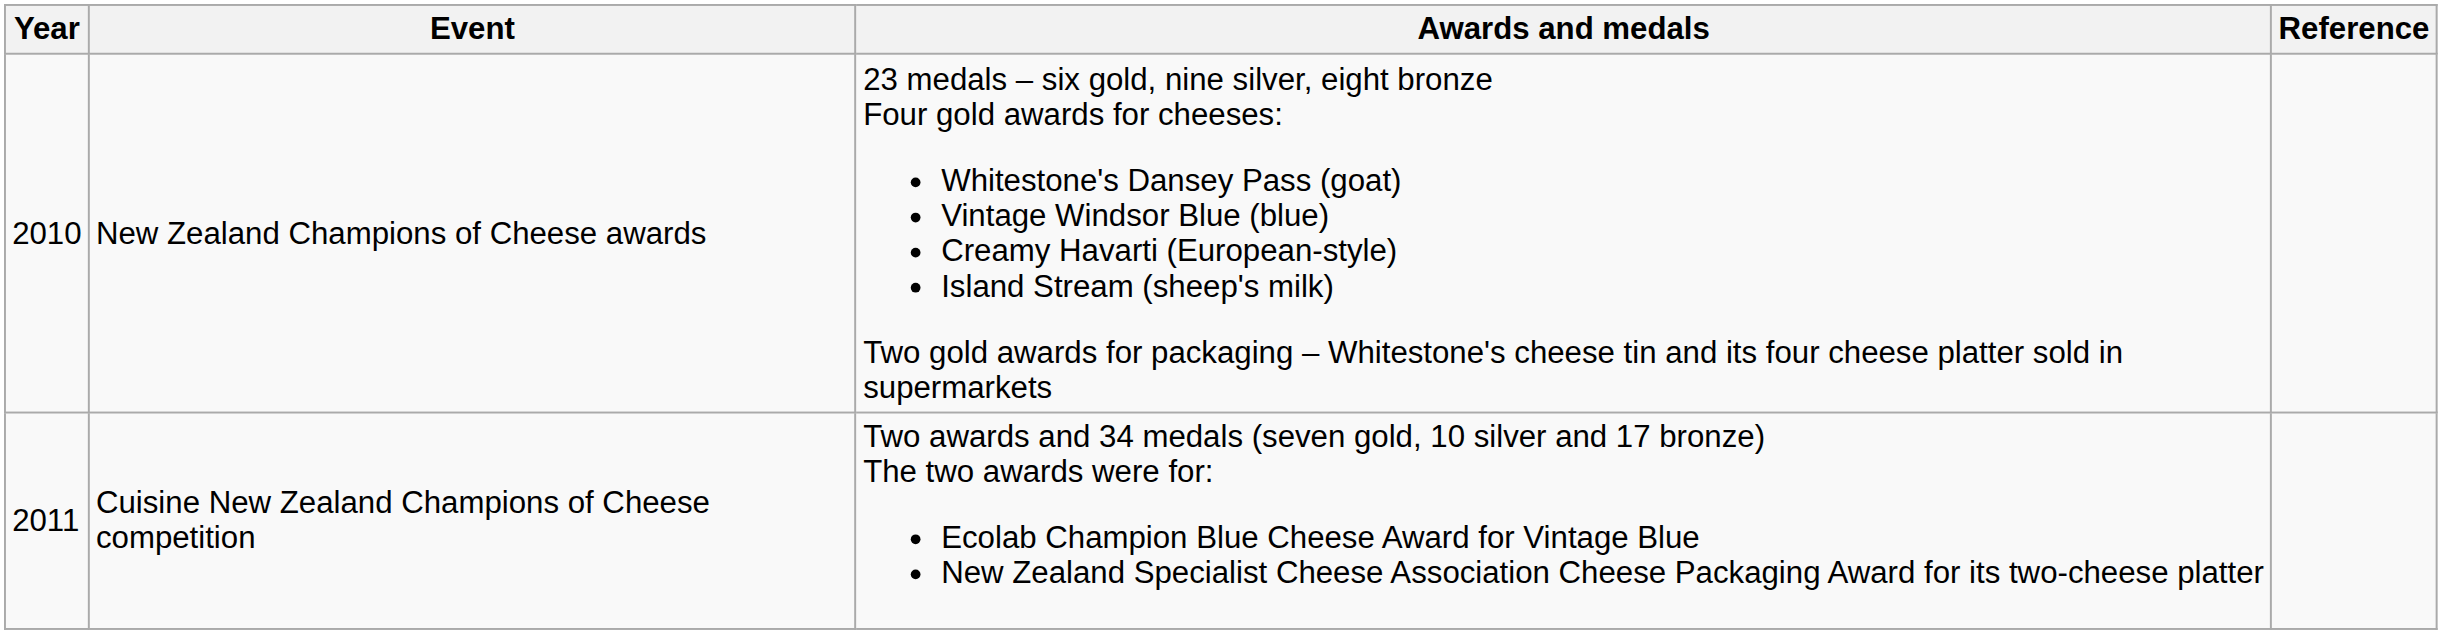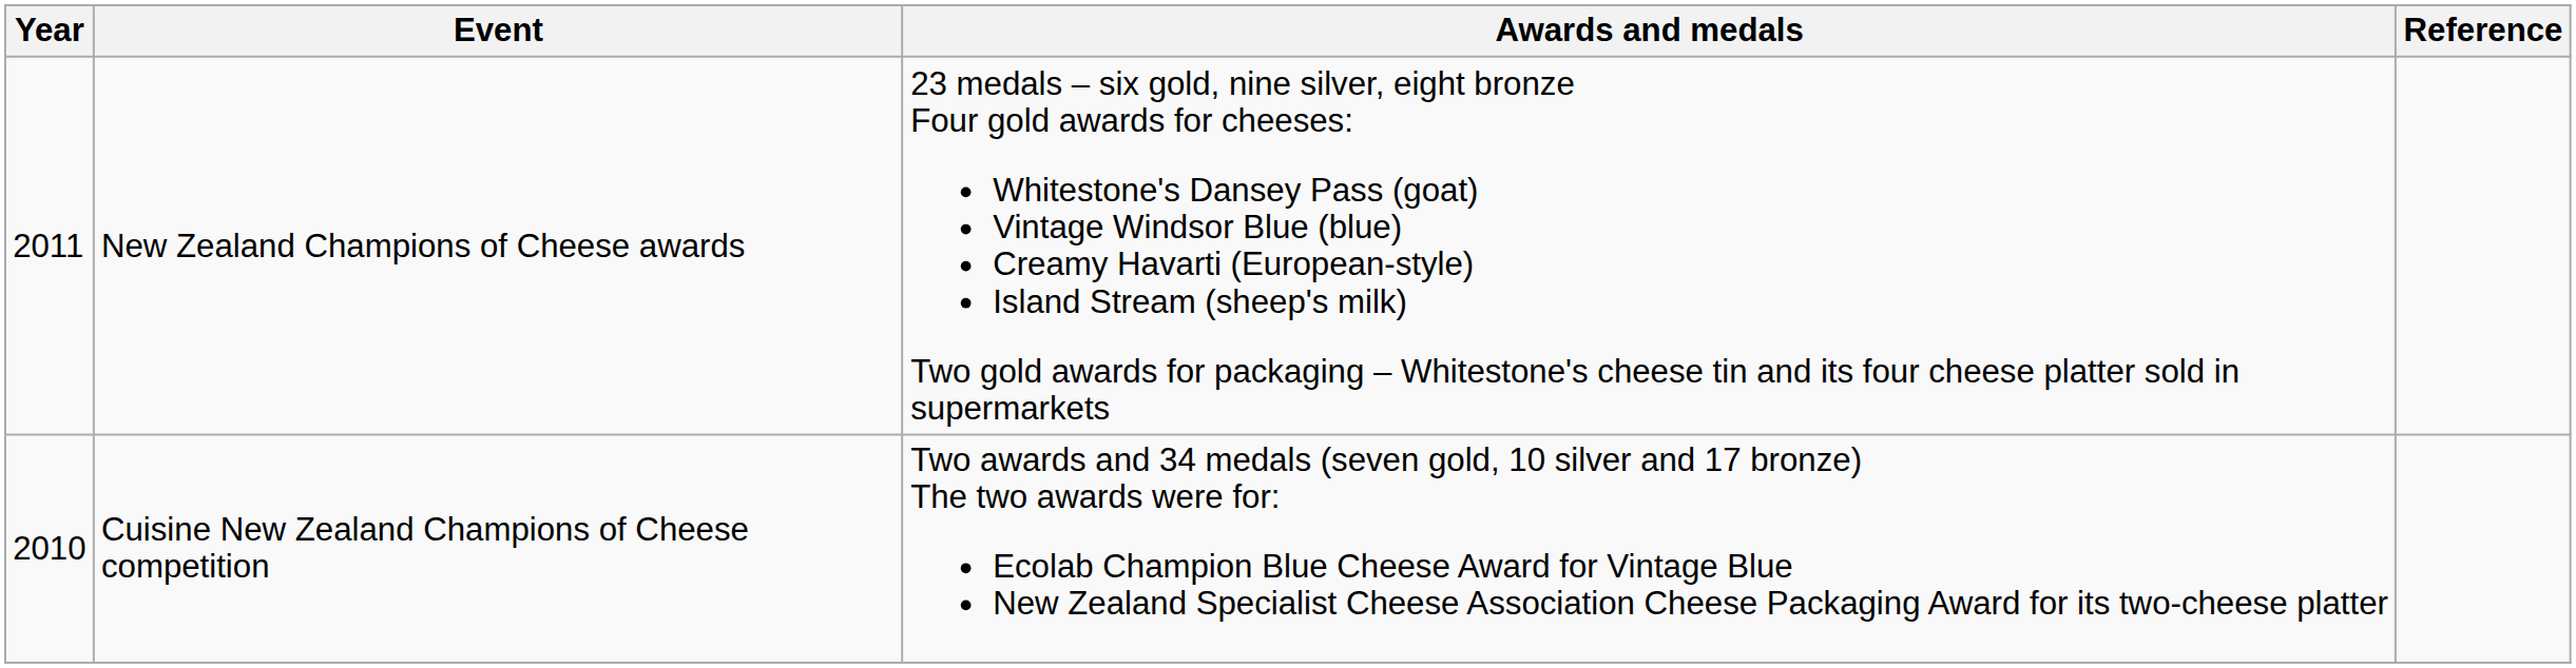New Zealand Champions of Cheese awards | Year: 2010 -> 2011
Cuisine New Zealand Champions of Cheese competition | Year: 2011 -> 2010
